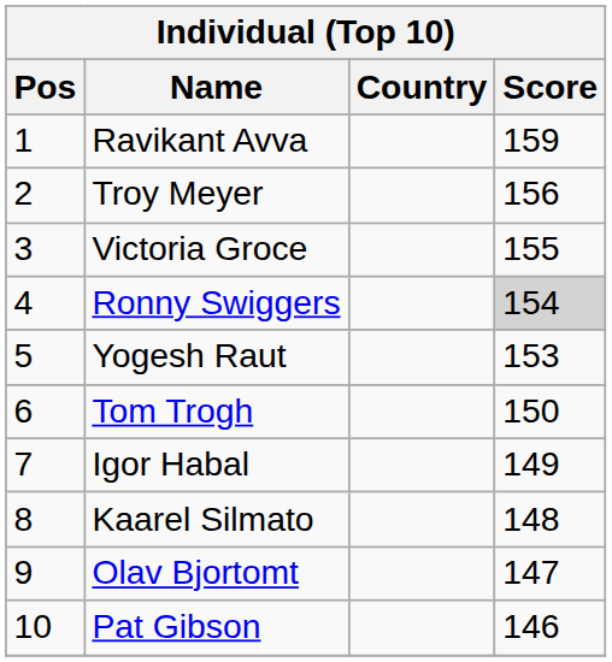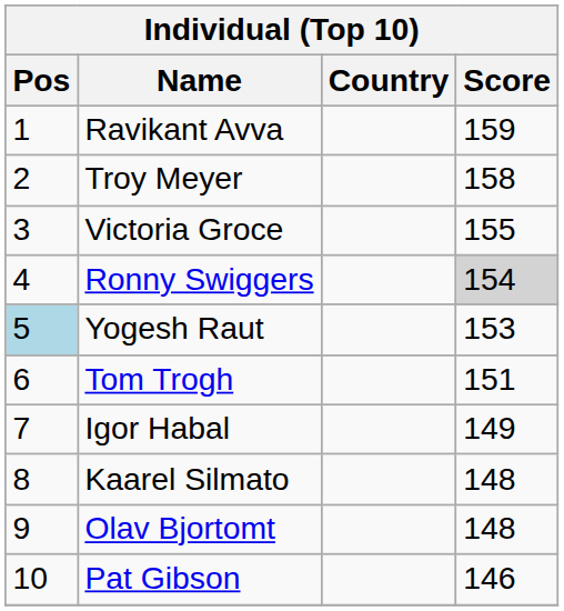Troy Meyer | Score: 156 -> 158
Yogesh Raut | Pos: no background -> lightblue background
Tom Trogh | Score: 150 -> 151
Olav Bjortomt | Score: 147 -> 148
